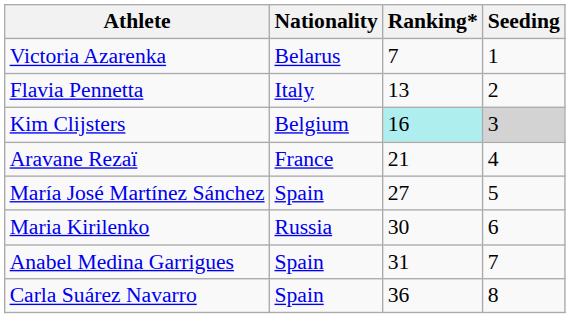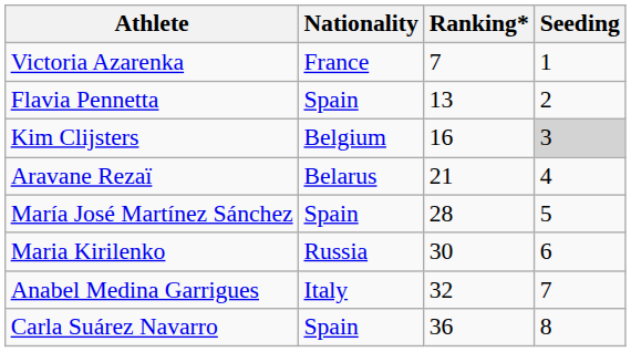Victoria Azarenka | Nationality: Belarus -> France
Flavia Pennetta | Nationality: Italy -> Spain
Kim Clijsters | Ranking*: paleturquoise background -> no background
Aravane Rezaï | Nationality: France -> Belarus
María José Martínez Sánchez | Ranking*: 27 -> 28
Anabel Medina Garrigues | Nationality: Spain -> Italy
Anabel Medina Garrigues | Ranking*: 31 -> 32
